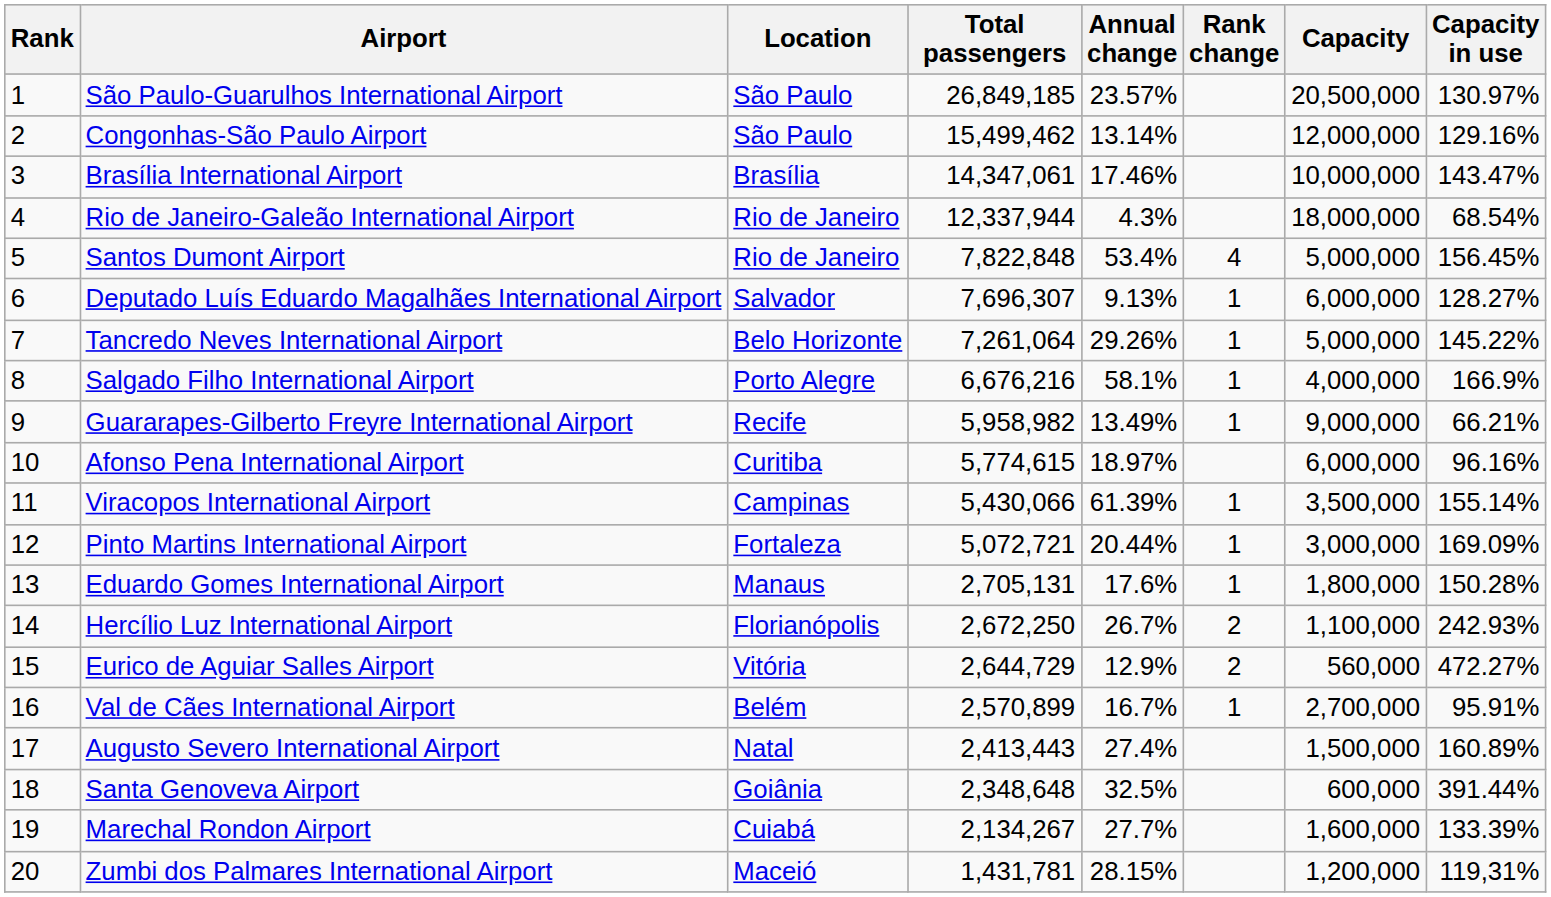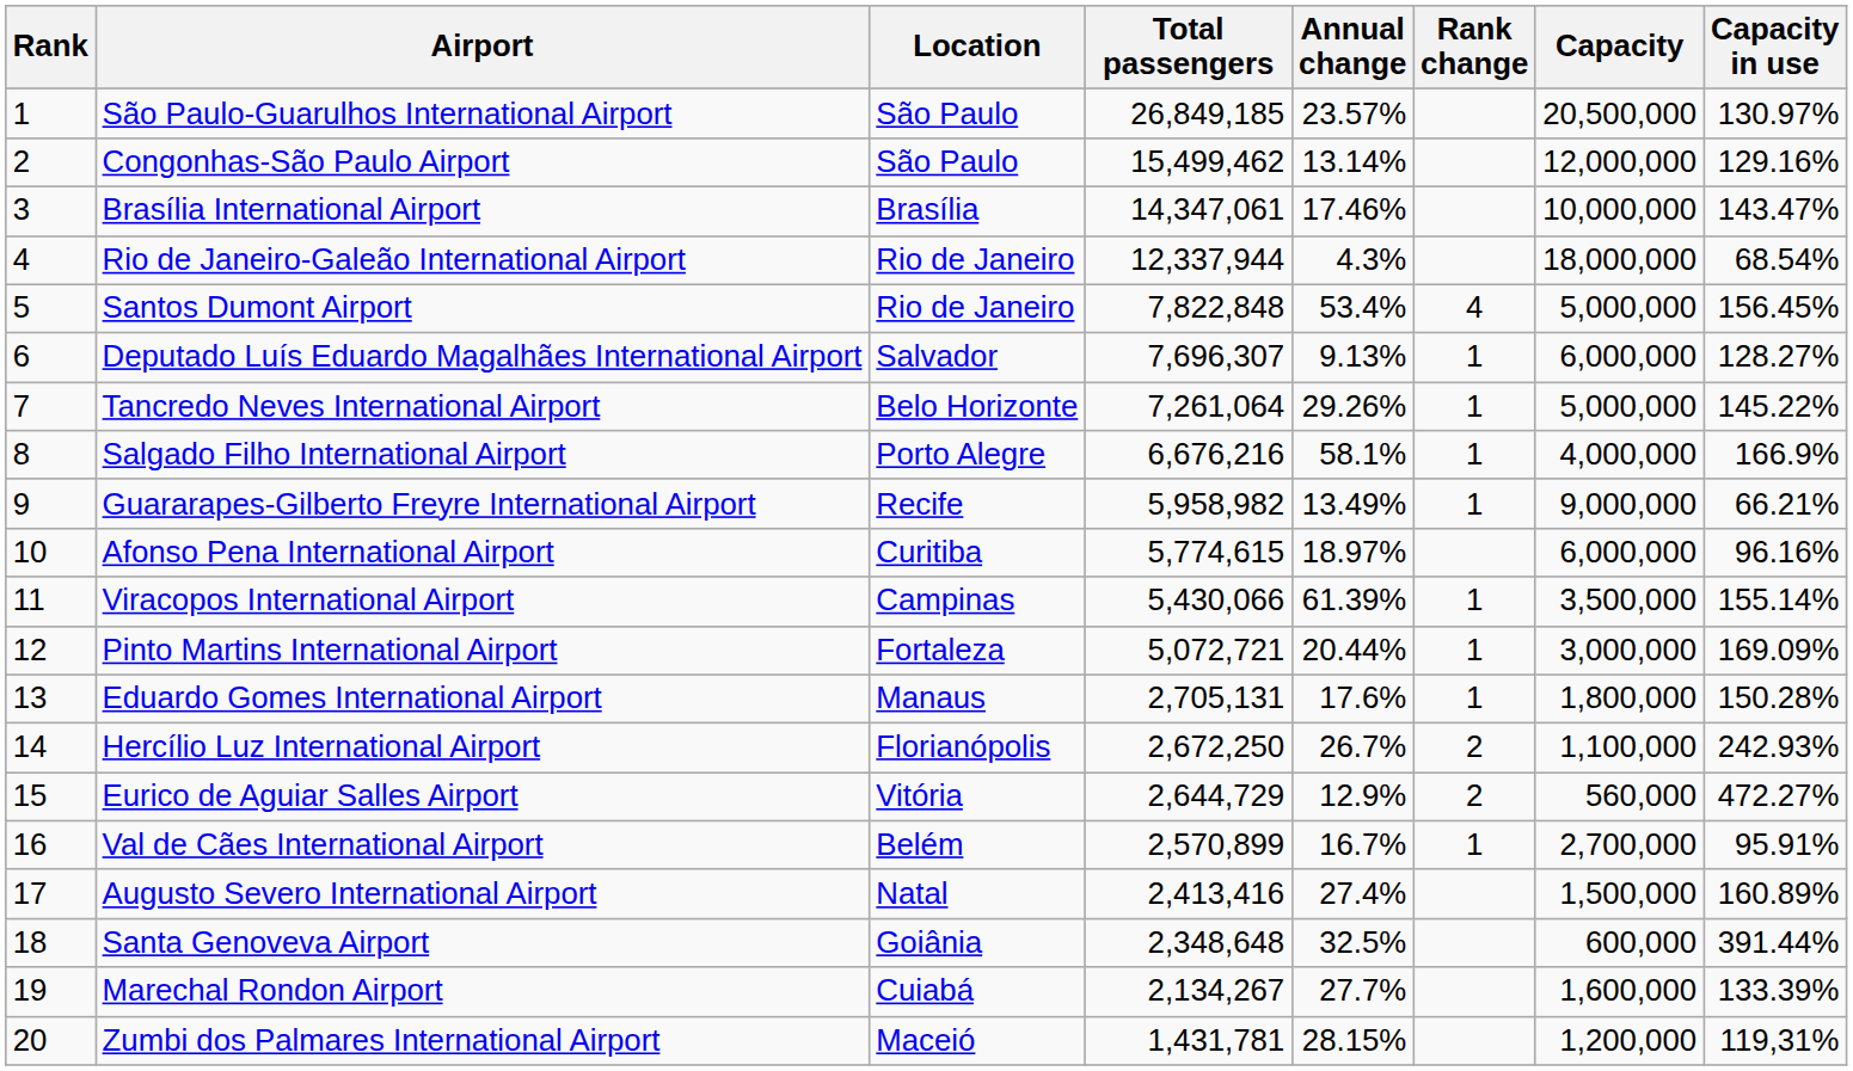Augusto Severo International Airport | Total passengers: 2,413,443 -> 2,413,416
